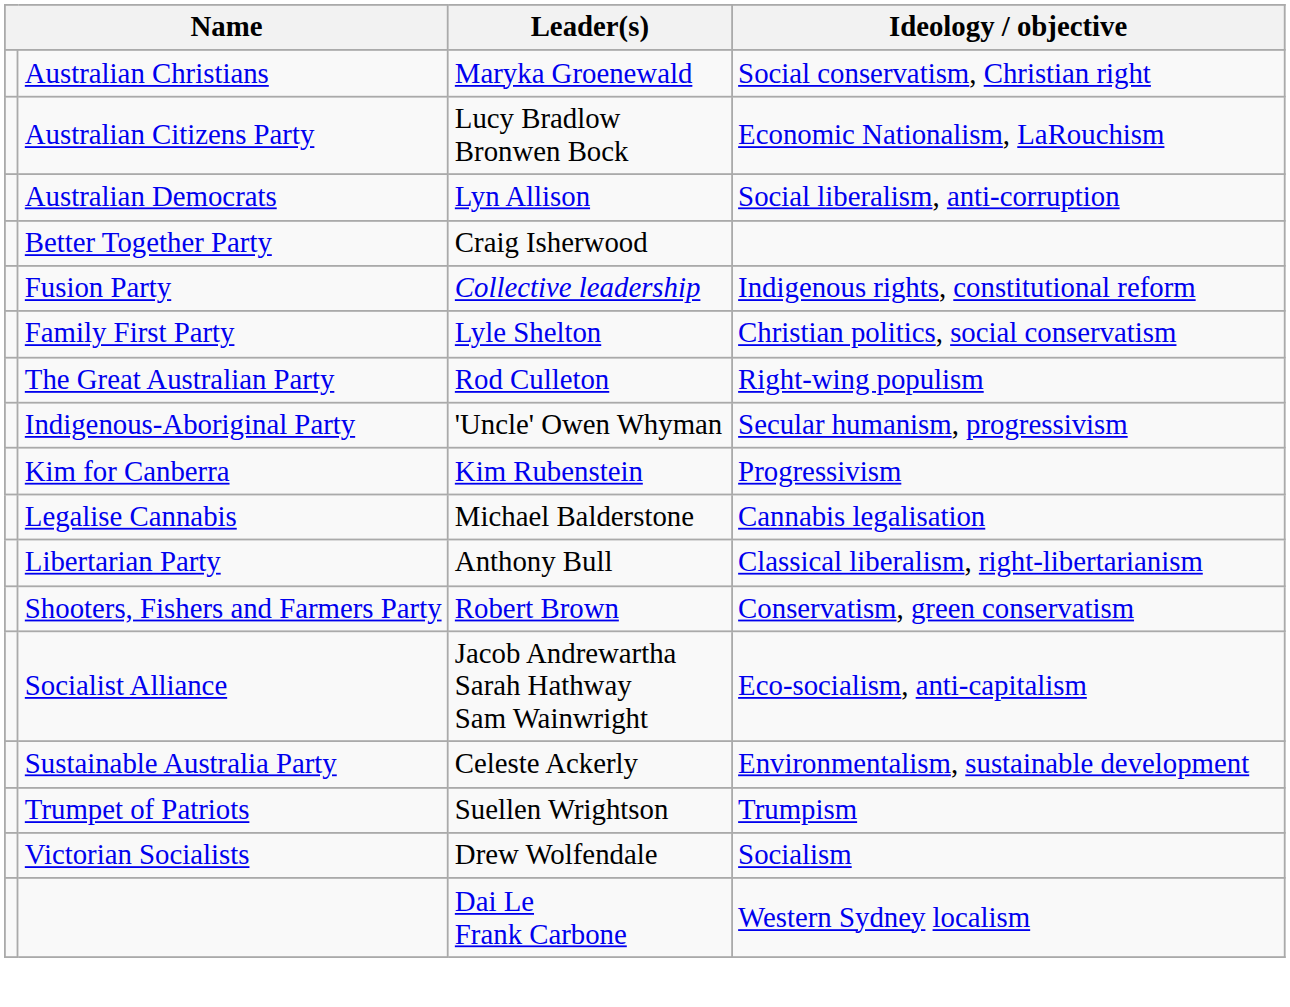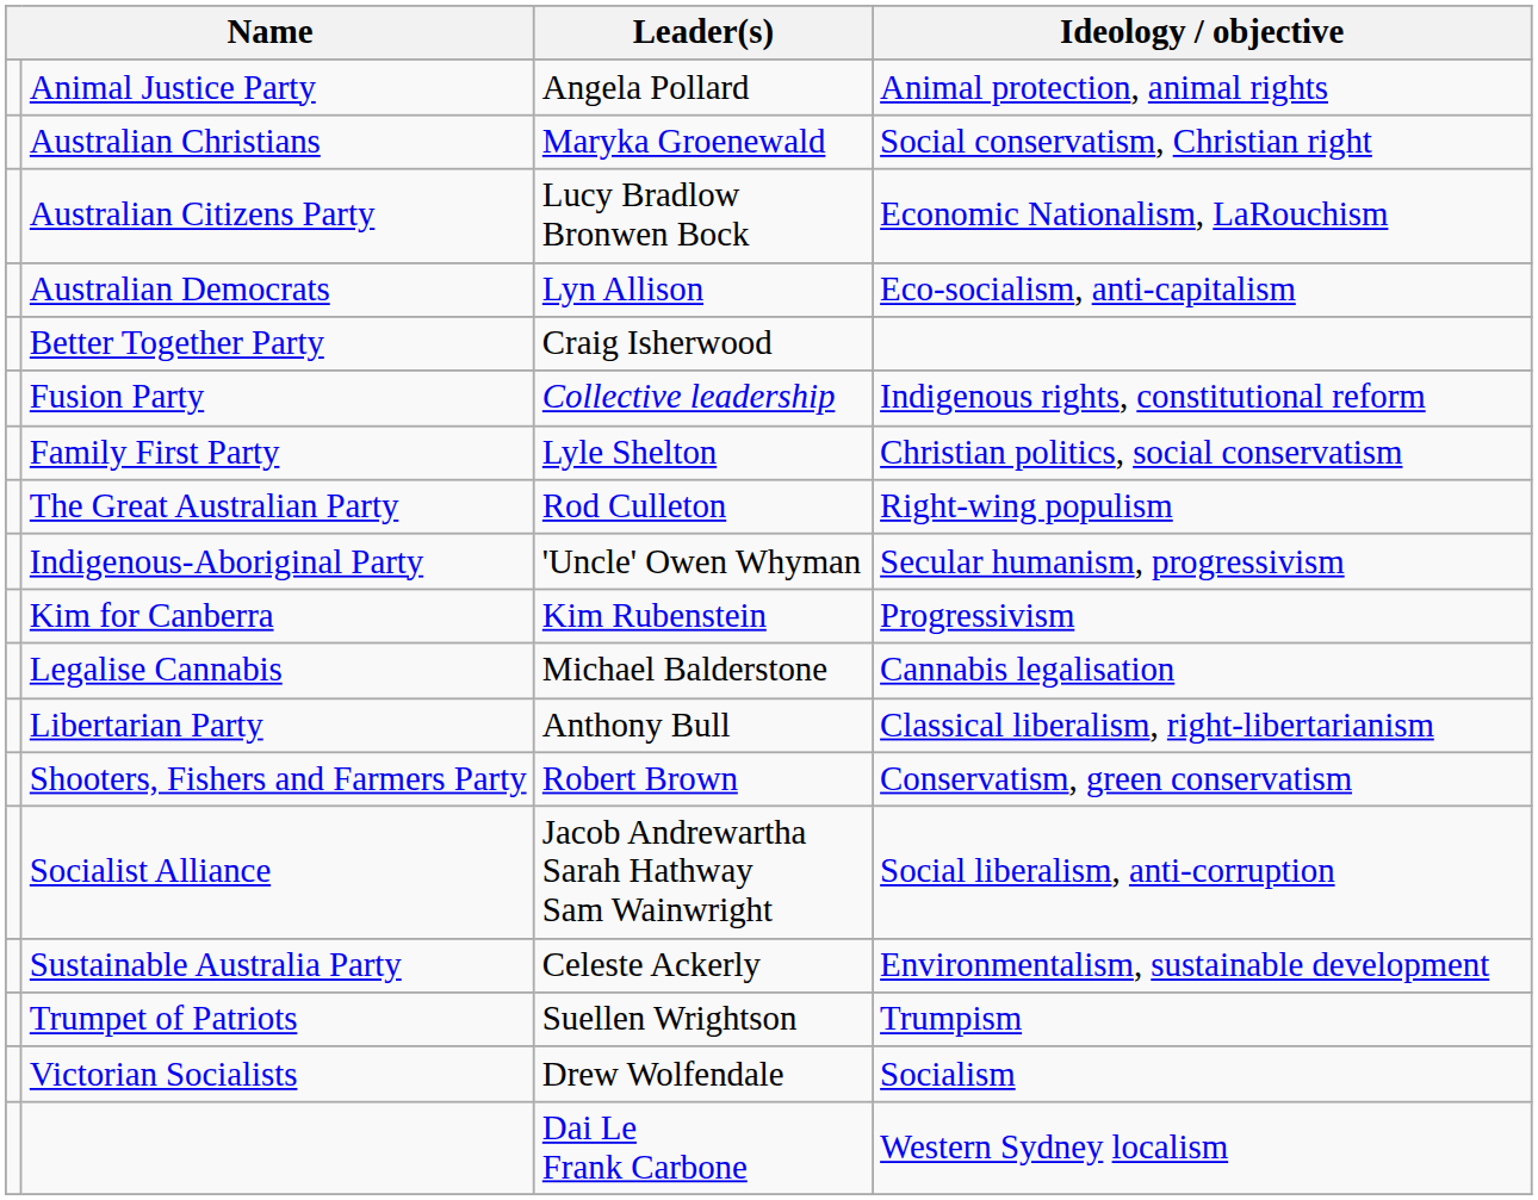+ row: Animal Justice Party | Angela Pollard | Animal protection, animal rights
Australian Democrats | Ideology / objective: Social liberalism, anti-corruption -> Eco-socialism, anti-capitalism
Socialist Alliance | Ideology / objective: Eco-socialism, anti-capitalism -> Social liberalism, anti-corruption
